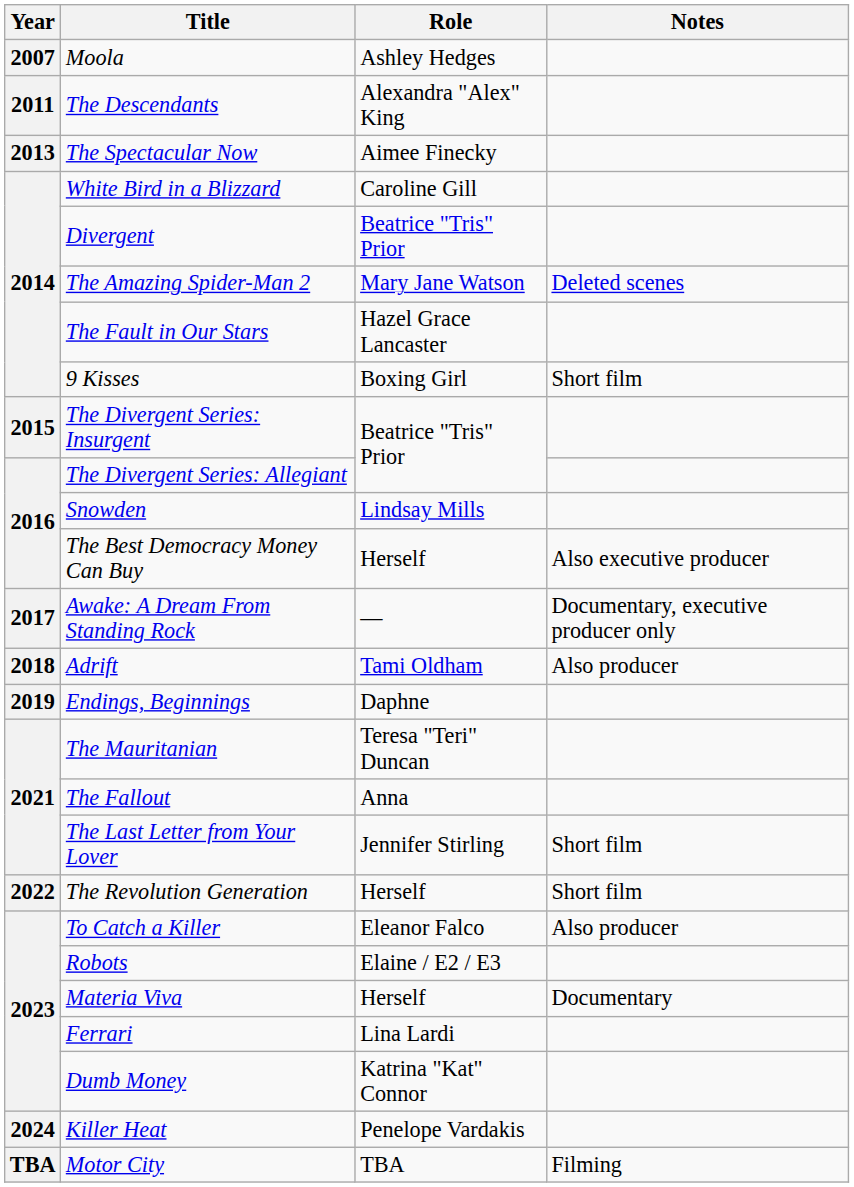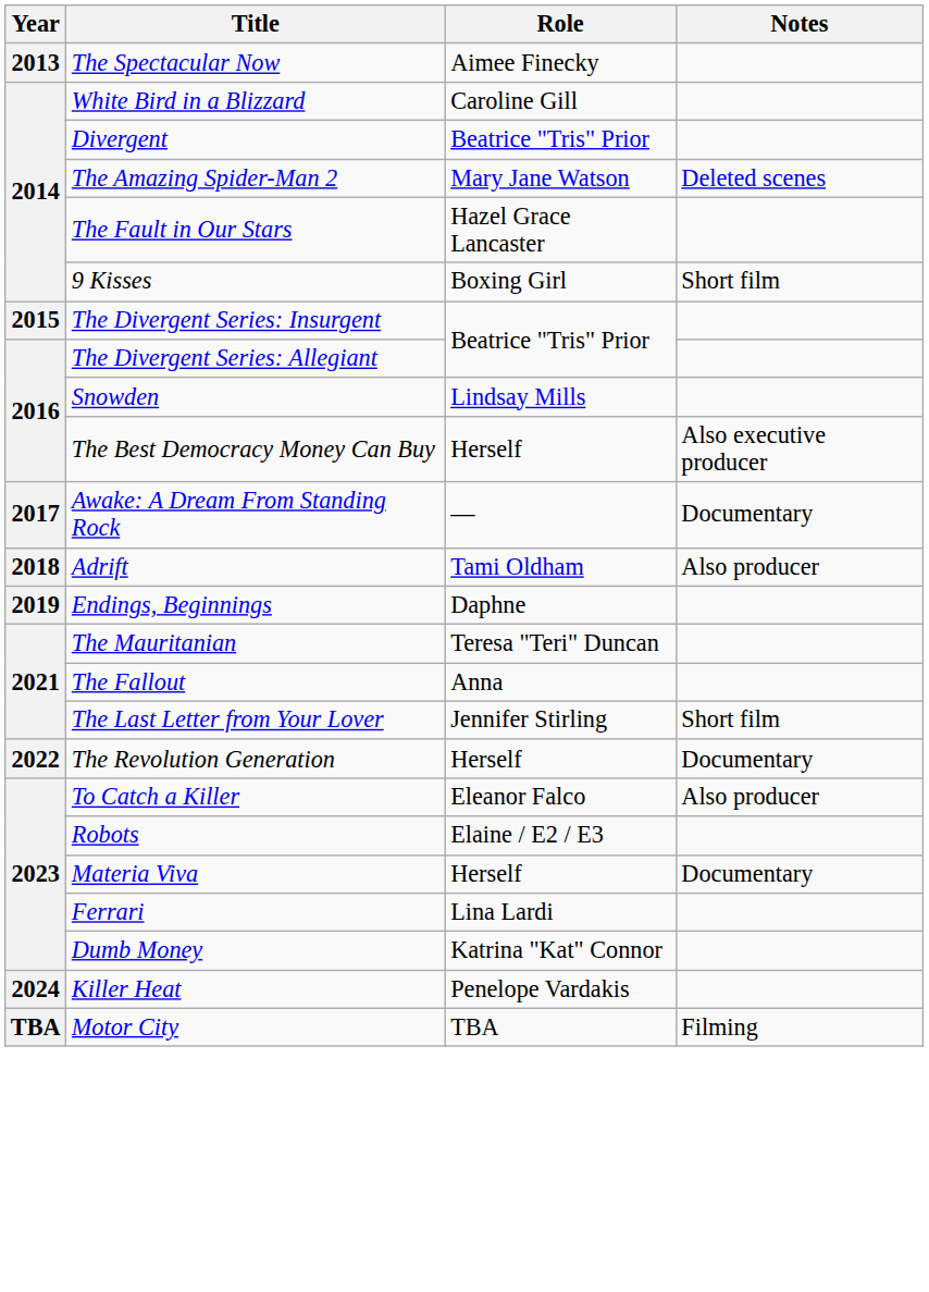- row: 2007 | Moola | Ashley Hedges
- row: 2011 | The Descendants | Alexandra "Alex" King
Awake: A Dream From Standing Rock | Notes: Documentary, executive producer only -> Documentary
The Revolution Generation | Notes: Short film -> Documentary
